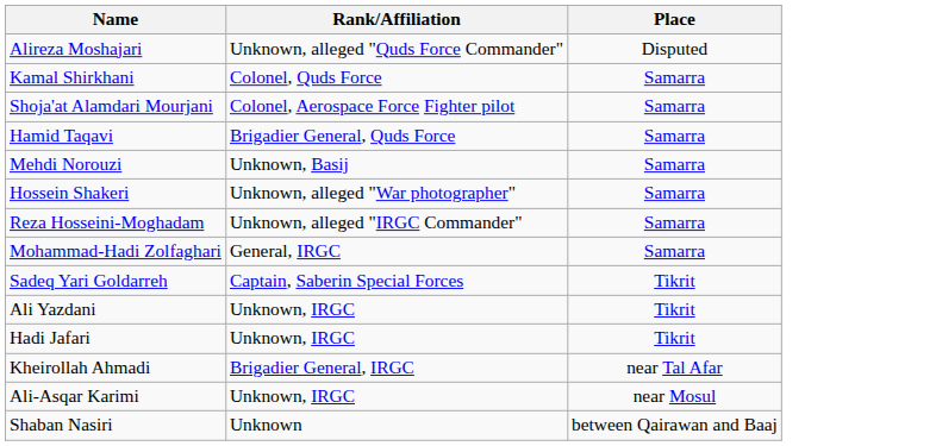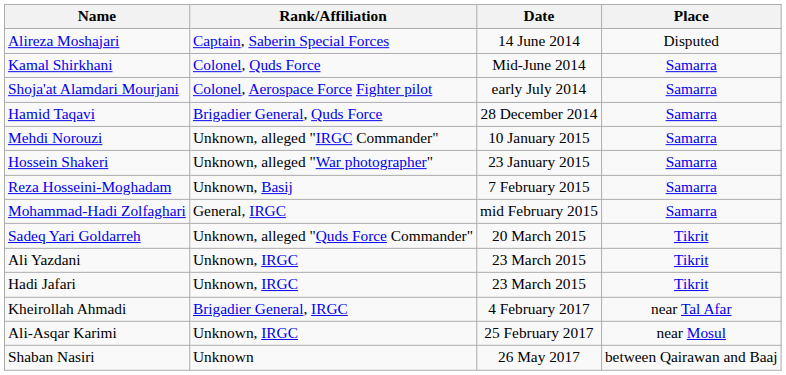+ column: Date | 14 June 2014 | Mid-June 2014 | early July 2014 | 28 December 2014 | 10 January 2015 | 23 January 2015 | 7 February 2015 | mid February 2015 | 20 March 2015 | 23 March 2015 | 23 March 2015 | 4 February 2017 | 25 February 2017 | 26 May 2017
Alireza Moshajari | Rank/Affiliation: Unknown, alleged "Quds Force Commander" -> Captain, Saberin Special Forces
Mehdi Norouzi | Rank/Affiliation: Unknown, Basij -> Unknown, alleged "IRGC Commander"
Reza Hosseini-Moghadam | Rank/Affiliation: Unknown, alleged "IRGC Commander" -> Unknown, Basij
Sadeq Yari Goldarreh | Rank/Affiliation: Captain, Saberin Special Forces -> Unknown, alleged "Quds Force Commander"
